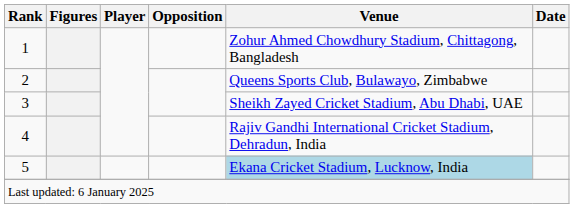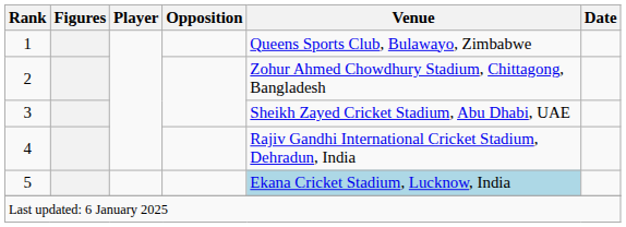1 | Venue: Zohur Ahmed Chowdhury Stadium, Chittagong, Bangladesh -> Queens Sports Club, Bulawayo, Zimbabwe
2 | Venue: Queens Sports Club, Bulawayo, Zimbabwe -> Zohur Ahmed Chowdhury Stadium, Chittagong, Bangladesh
